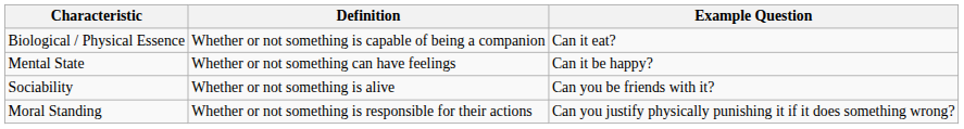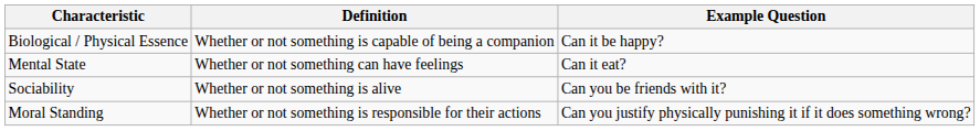Biological / Physical Essence | Example Question: Can it eat? -> Can it be happy?
Mental State | Example Question: Can it be happy? -> Can it eat?
